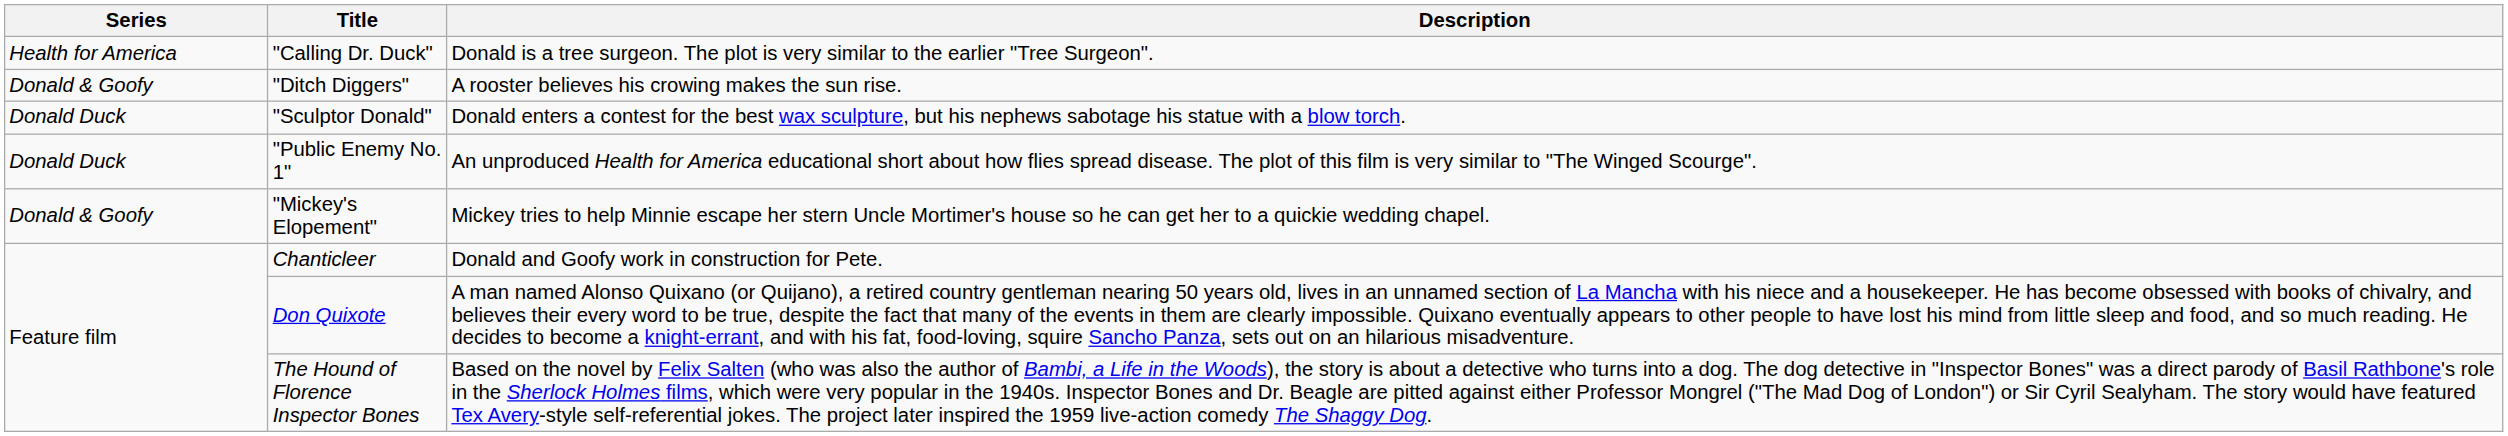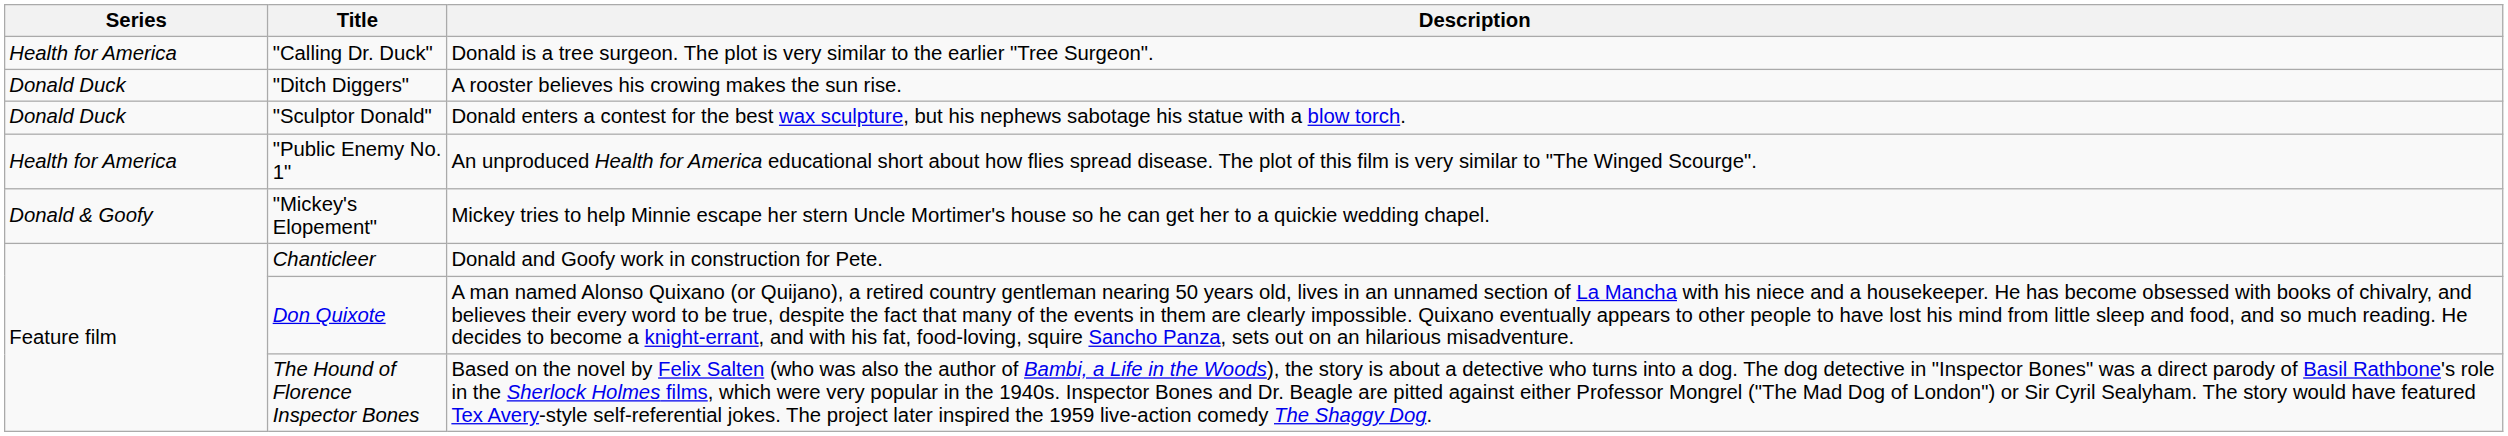"Ditch Diggers" | Series: Donald & Goofy -> Donald Duck
"Public Enemy No. 1" | Series: Donald Duck -> Health for America
